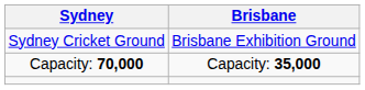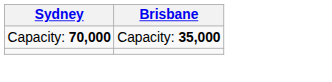- row: Sydney Cricket Ground | Brisbane Exhibition Ground
